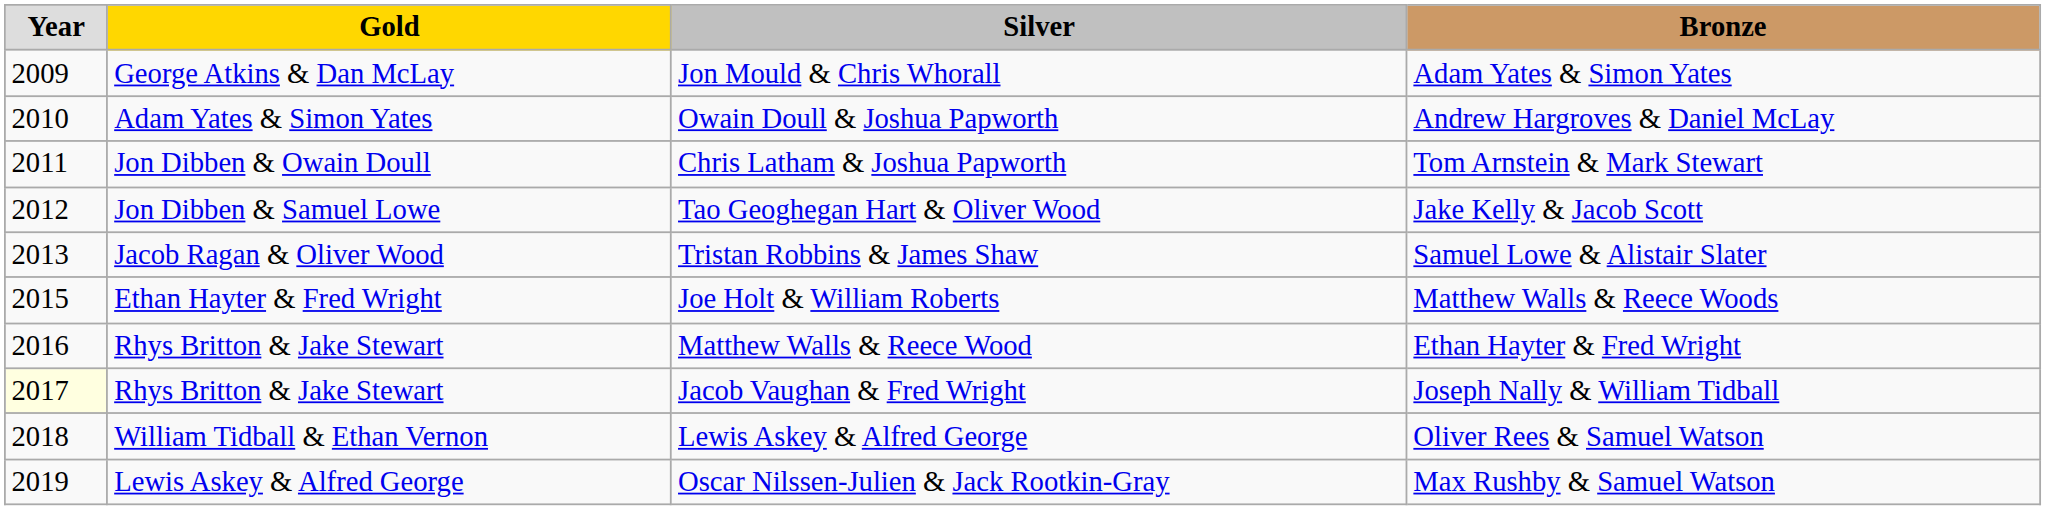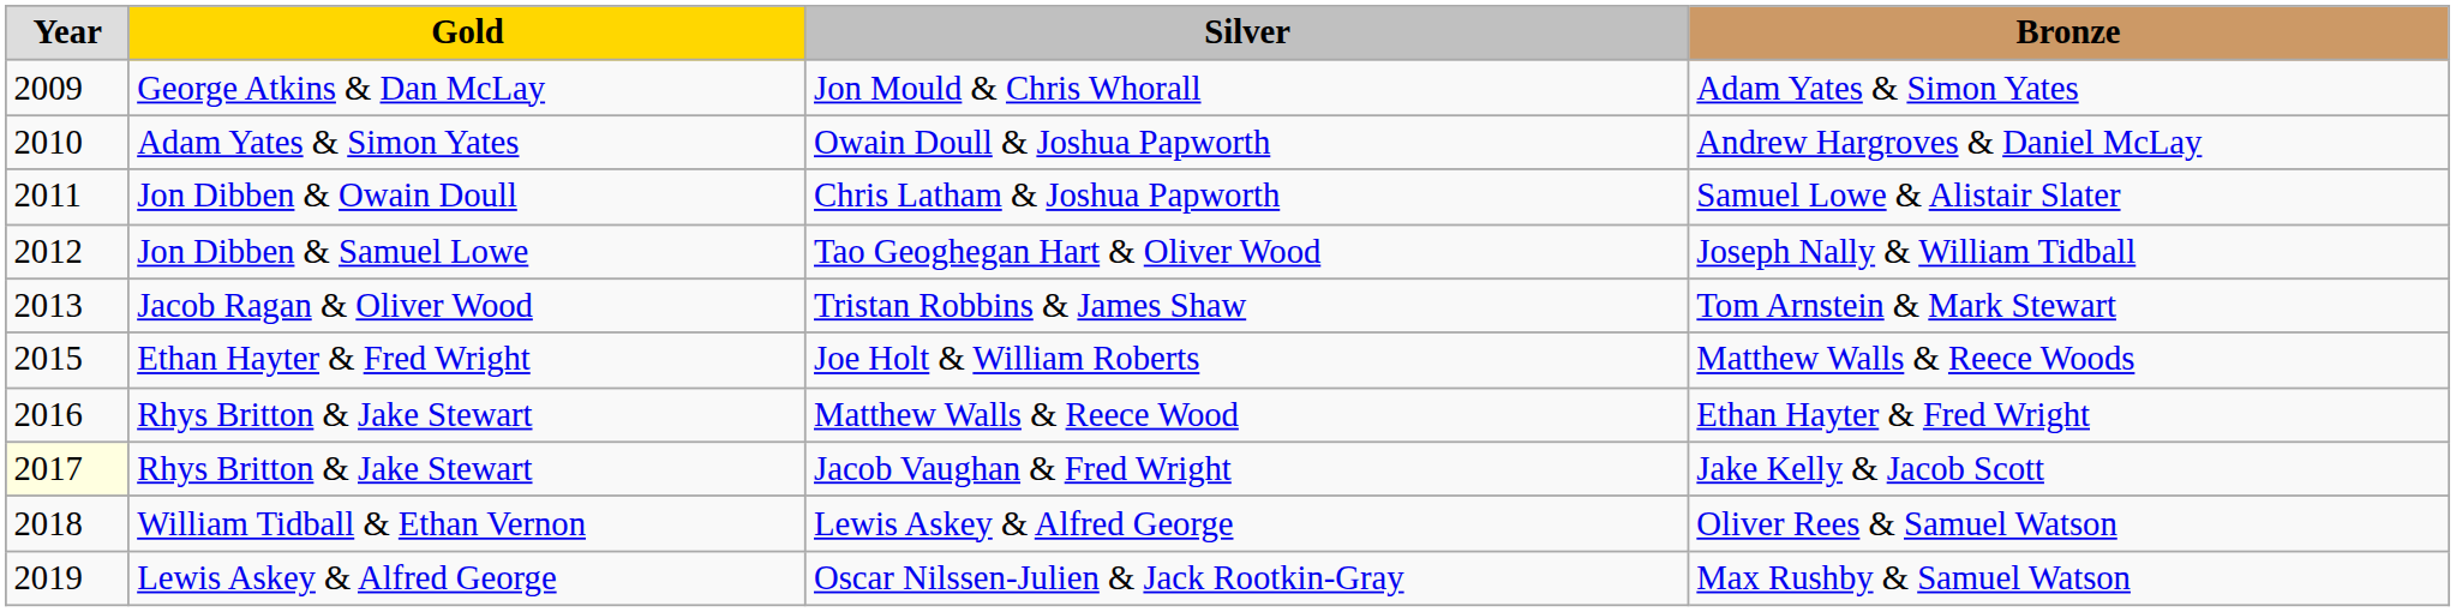Chris Latham & Joshua Papworth | Bronze: Tom Arnstein & Mark Stewart -> Samuel Lowe & Alistair Slater
Tao Geoghegan Hart & Oliver Wood | Bronze: Jake Kelly & Jacob Scott -> Joseph Nally & William Tidball
Tristan Robbins & James Shaw | Bronze: Samuel Lowe & Alistair Slater -> Tom Arnstein & Mark Stewart
Jacob Vaughan & Fred Wright | Bronze: Joseph Nally & William Tidball -> Jake Kelly & Jacob Scott
